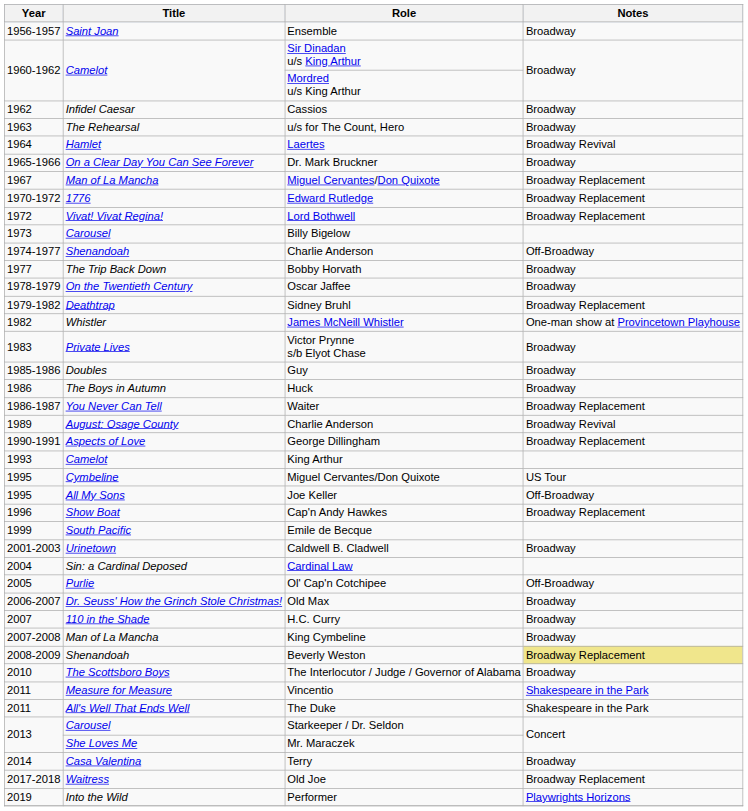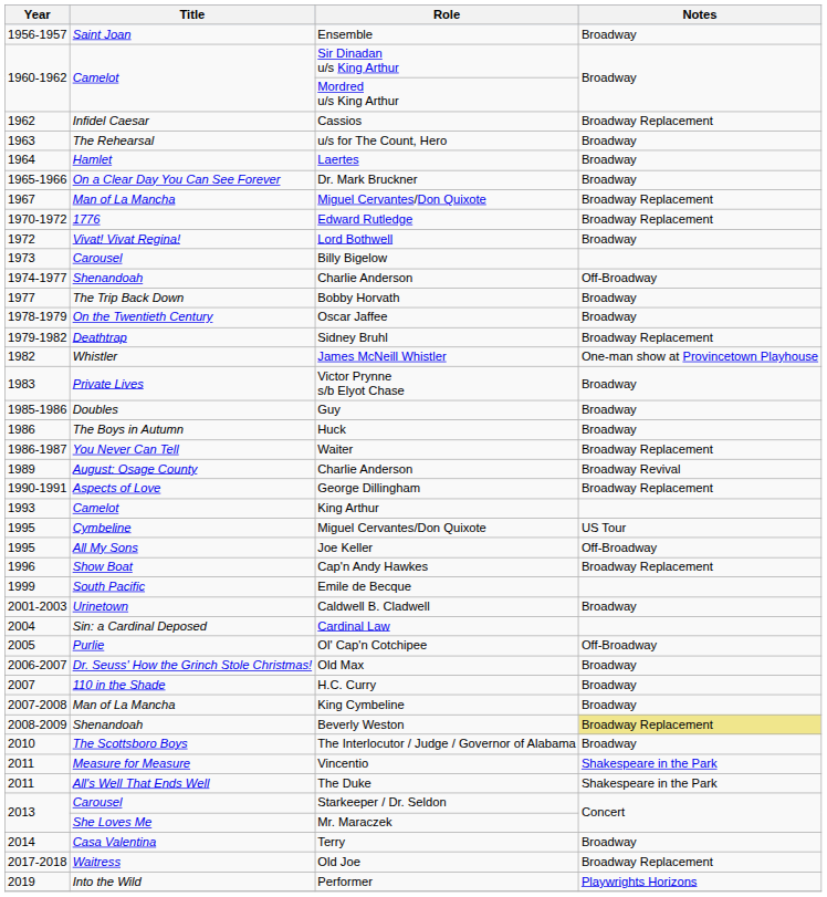Cassios | Notes: Broadway -> Broadway Replacement
Laertes | Notes: Broadway Revival -> Broadway
Lord Bothwell | Notes: Broadway Replacement -> Broadway
